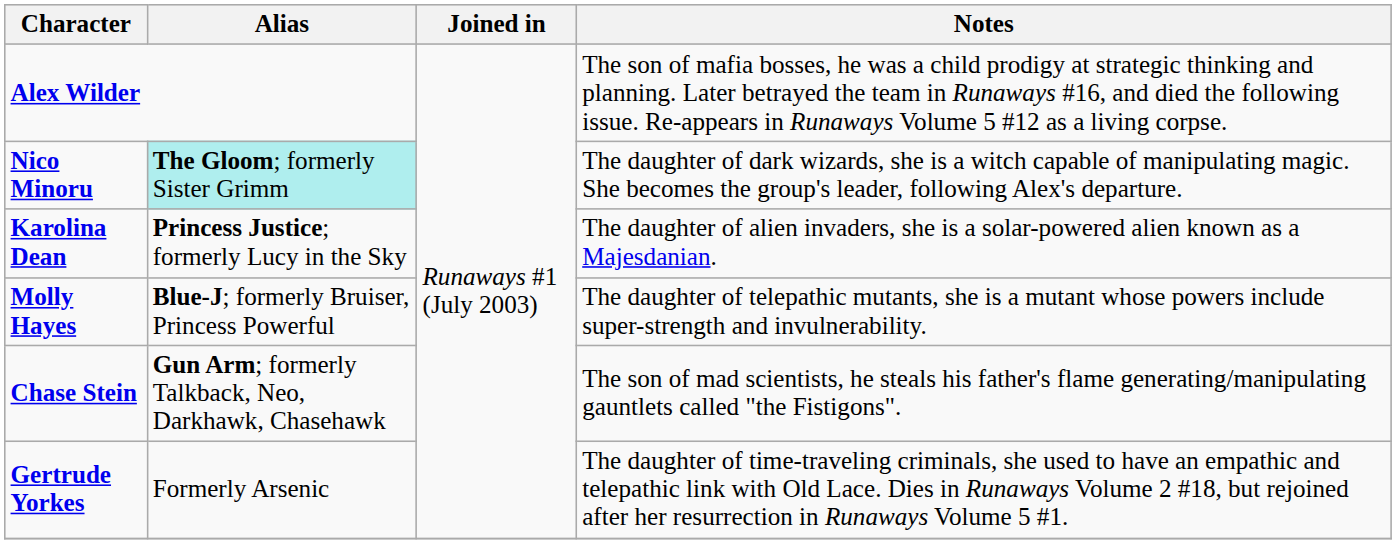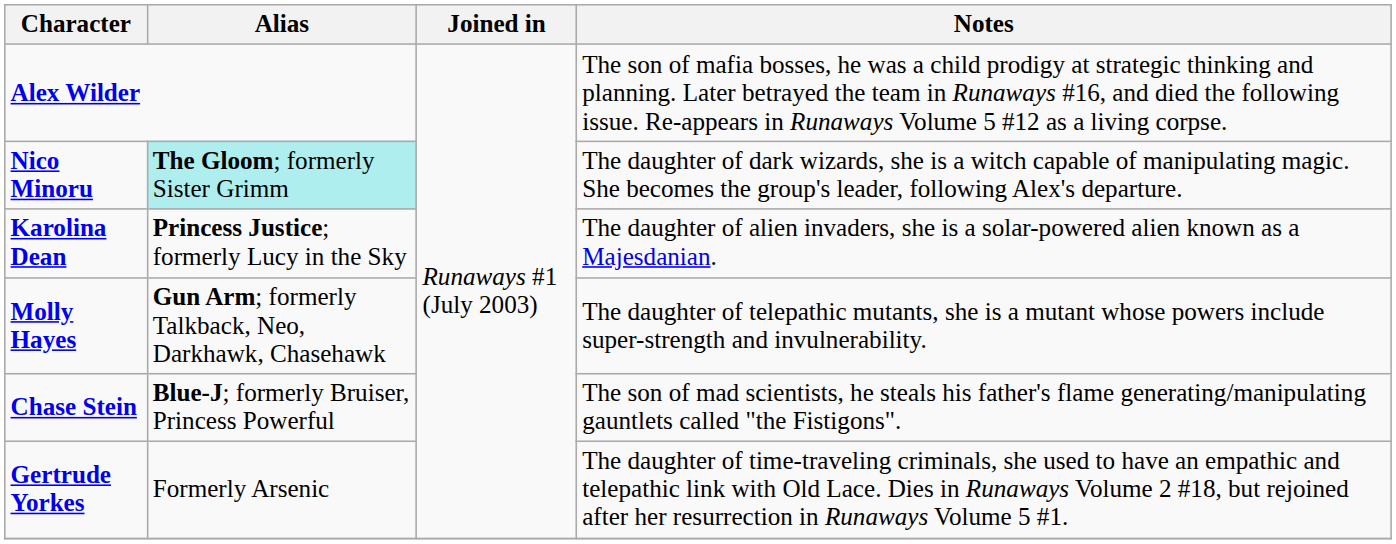Molly Hayes | Alias: Blue-J; formerly Bruiser, Princess Powerful -> Gun Arm; formerly Talkback, Neo, Darkhawk, Chasehawk
Chase Stein | Alias: Gun Arm; formerly Talkback, Neo, Darkhawk, Chasehawk -> Blue-J; formerly Bruiser, Princess Powerful
